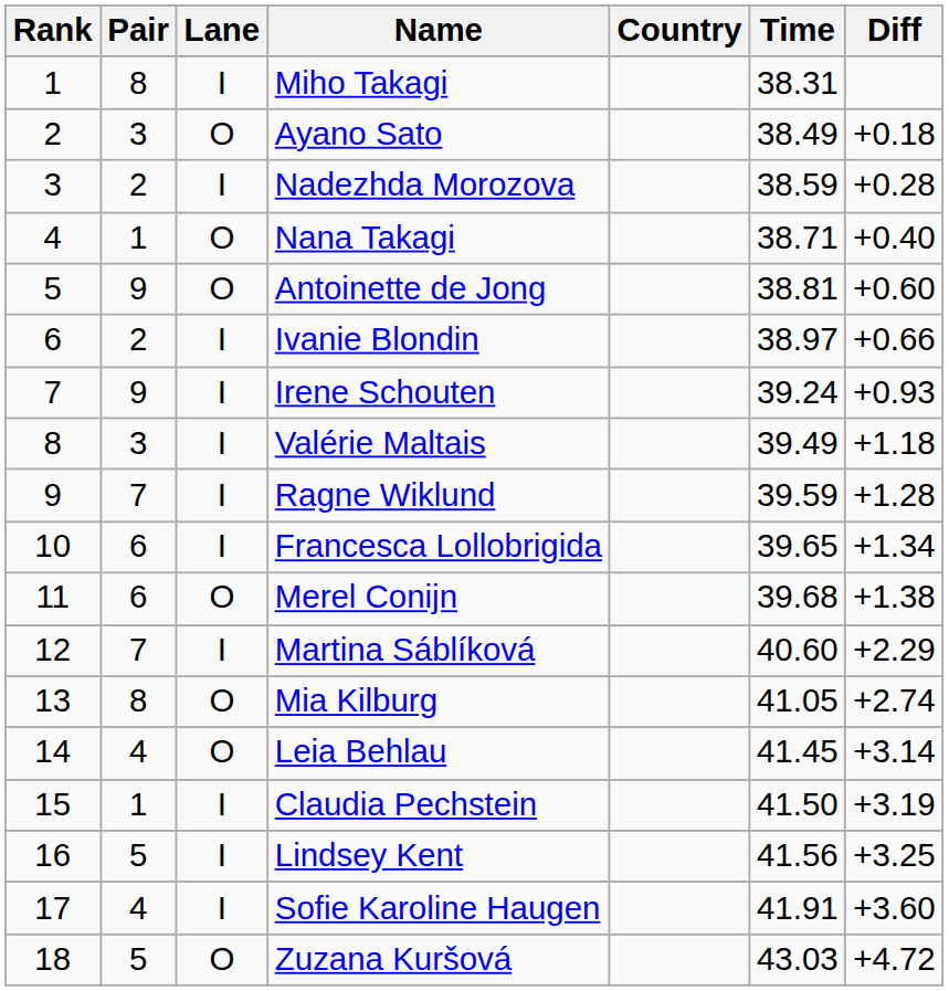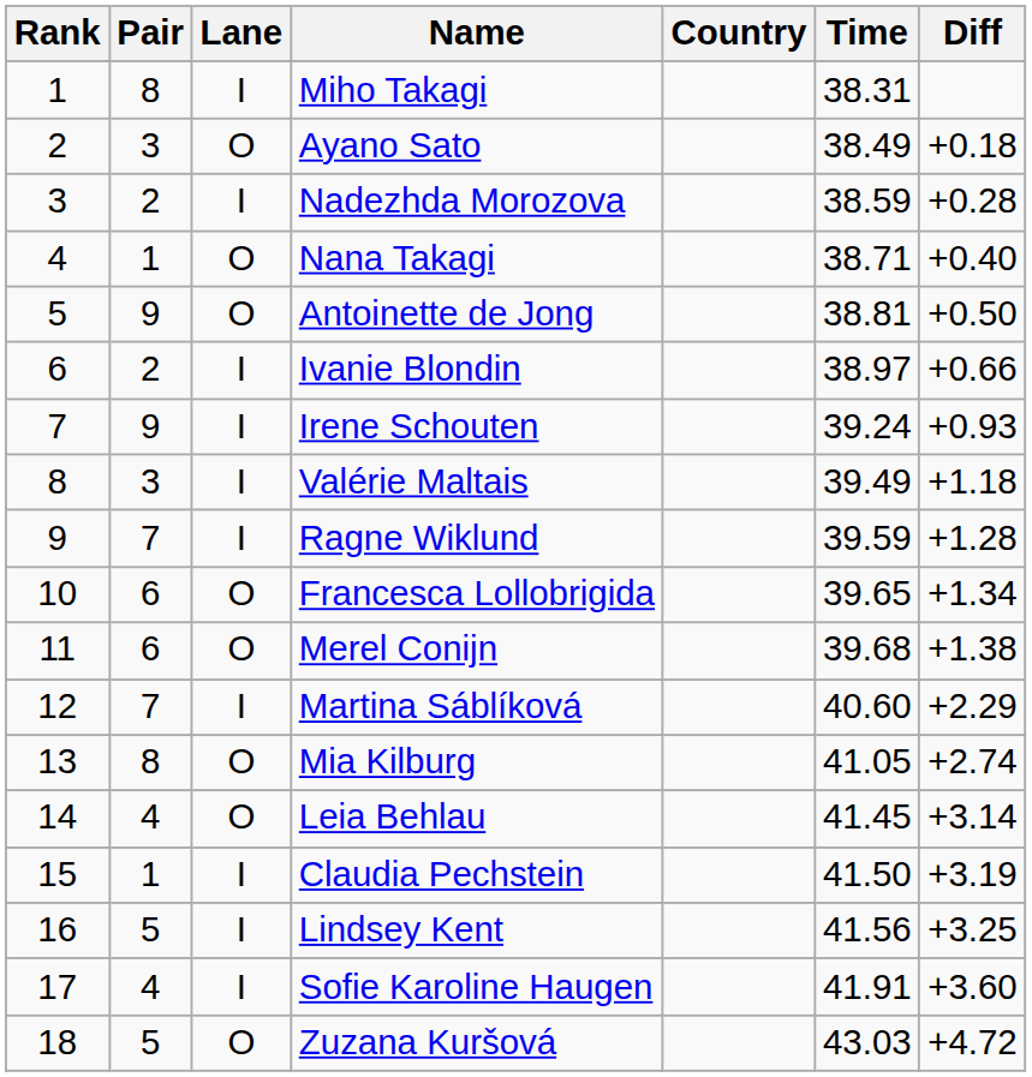Antoinette de Jong | Diff: +0.60 -> +0.50
Francesca Lollobrigida | Lane: I -> O
